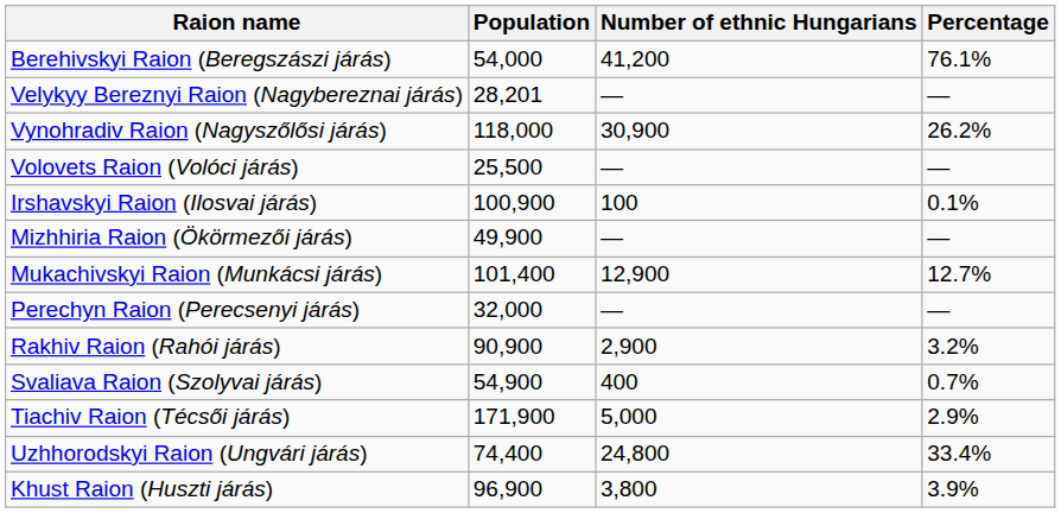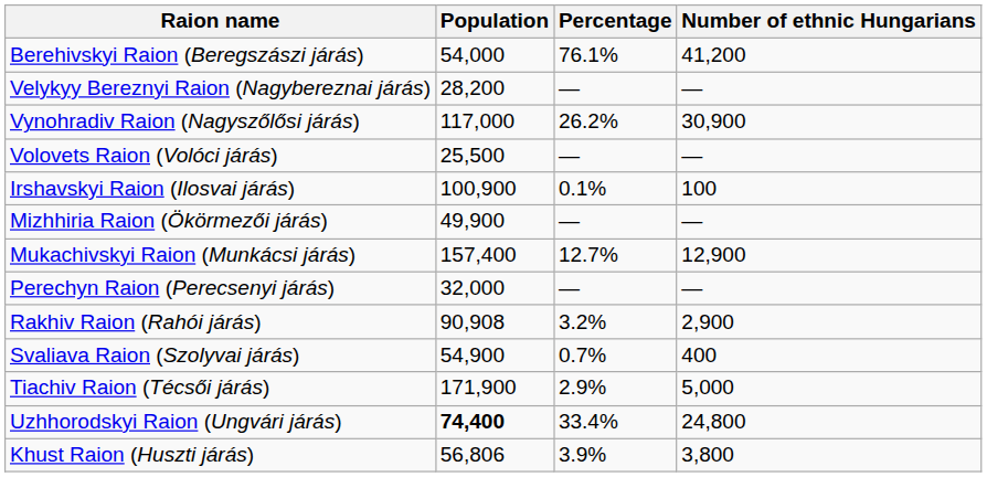columns swapped: Number of ethnic Hungarians <-> Percentage
Velykyy Bereznyi Raion (Nagybereznai járás) | Population: 28,201 -> 28,200
Vynohradiv Raion (Nagyszőlősi járás) | Population: 118,000 -> 117,000
Mukachivskyi Raion (Munkácsi járás) | Population: 101,400 -> 157,400
Rakhiv Raion (Rahói járás) | Population: 90,900 -> 90,908
Uzhhorodskyi Raion (Ungvári járás) | Population: normal -> bold
Khust Raion (Huszti járás) | Population: 96,900 -> 56,806
